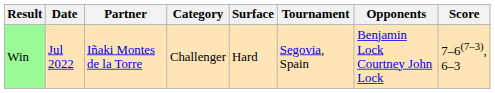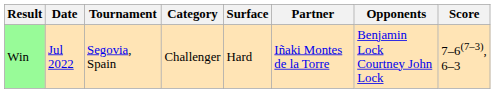columns swapped: Tournament <-> Partner
